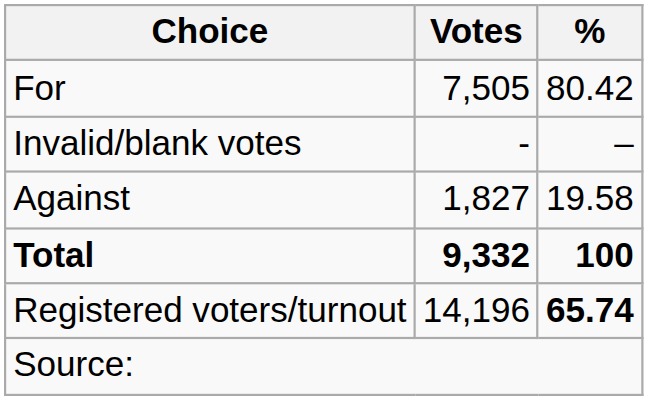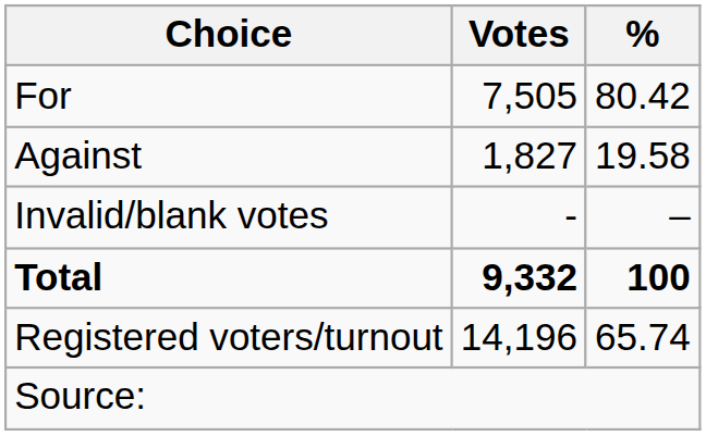rows swapped: Against <-> Invalid/blank votes
Registered voters/turnout | %: bold -> normal
